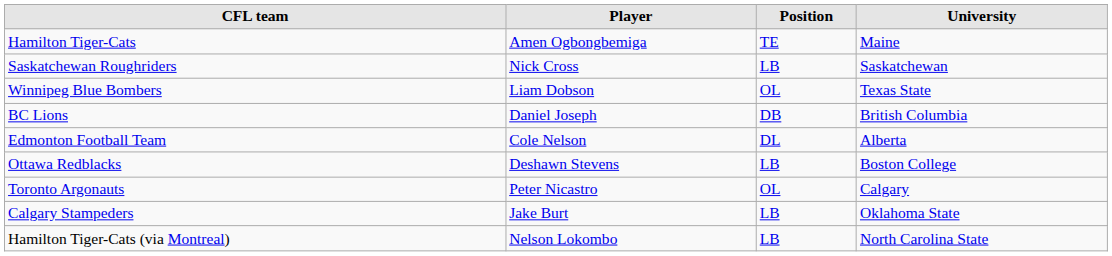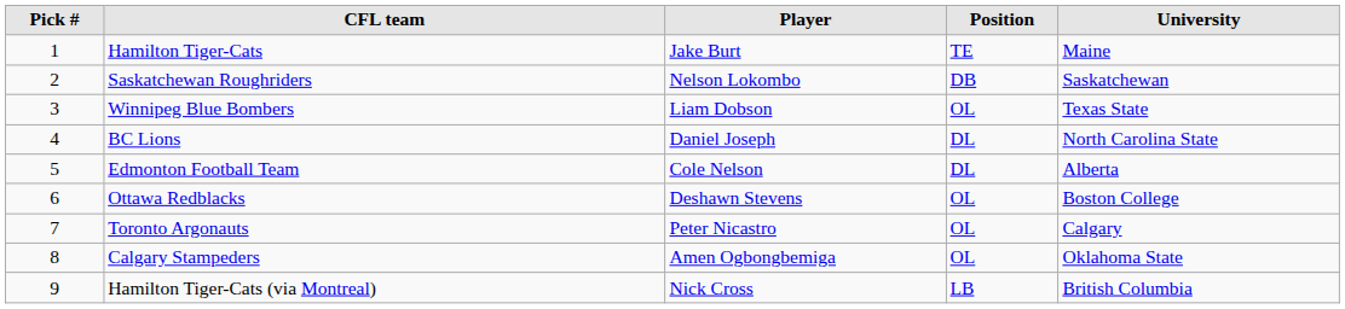+ column: Pick # | 1 | 2 | 3 | 4 | 5 | 6 | 7 | 8 | 9
Hamilton Tiger-Cats | Player: Amen Ogbongbemiga -> Jake Burt
Saskatchewan Roughriders | Player: Nick Cross -> Nelson Lokombo
Saskatchewan Roughriders | Position: LB -> DB
BC Lions | Position: DB -> DL
BC Lions | University: British Columbia -> North Carolina State
Ottawa Redblacks | Position: LB -> OL
Calgary Stampeders | Player: Jake Burt -> Amen Ogbongbemiga
Calgary Stampeders | Position: LB -> OL
Hamilton Tiger-Cats (via Montreal) | Player: Nelson Lokombo -> Nick Cross
Hamilton Tiger-Cats (via Montreal) | University: North Carolina State -> British Columbia
